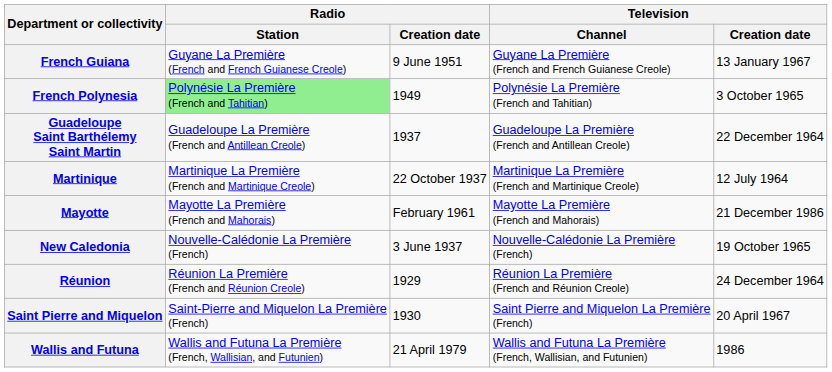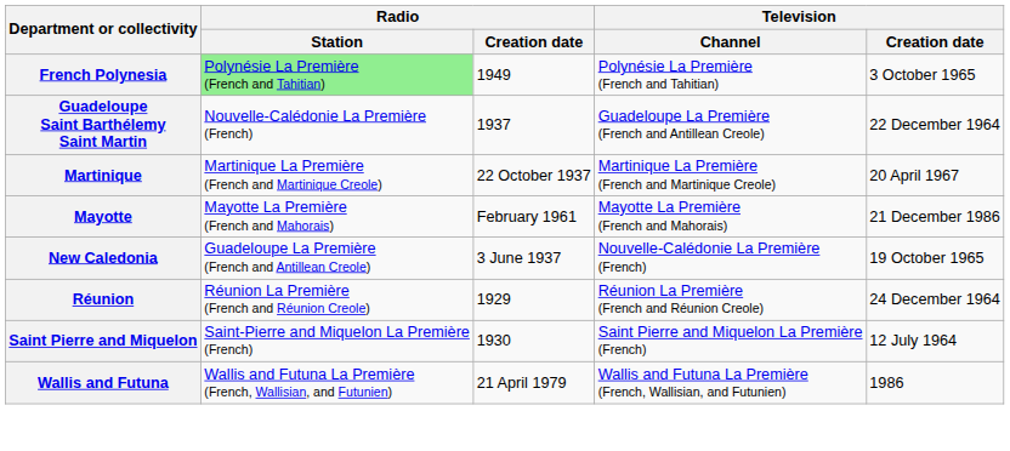- row: French Guiana | Guyane La Première (French and French Guianese Creole) | 9 June 1951 | Guyane La Première (French and French Guianese Creole) | 13 January 1967
Guadeloupe Saint Barthélemy Saint Martin | Radio / Station: Guadeloupe La Première (French and Antillean Creole) -> Nouvelle-Calédonie La Première (French)
Martinique | Television / Creation date: 12 July 1964 -> 20 April 1967
New Caledonia | Radio / Station: Nouvelle-Calédonie La Première (French) -> Guadeloupe La Première (French and Antillean Creole)
Saint Pierre and Miquelon | Television / Creation date: 20 April 1967 -> 12 July 1964
